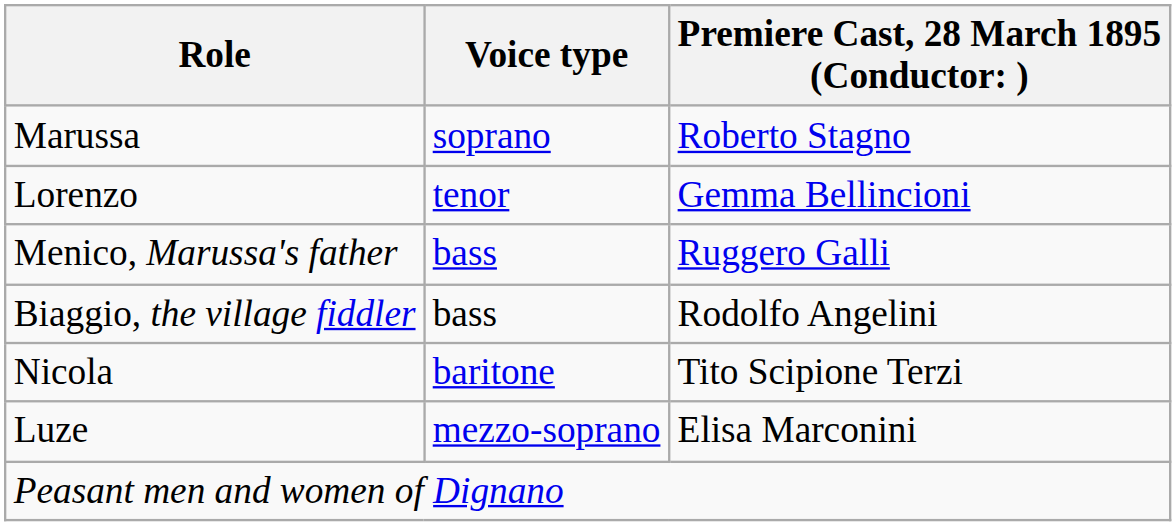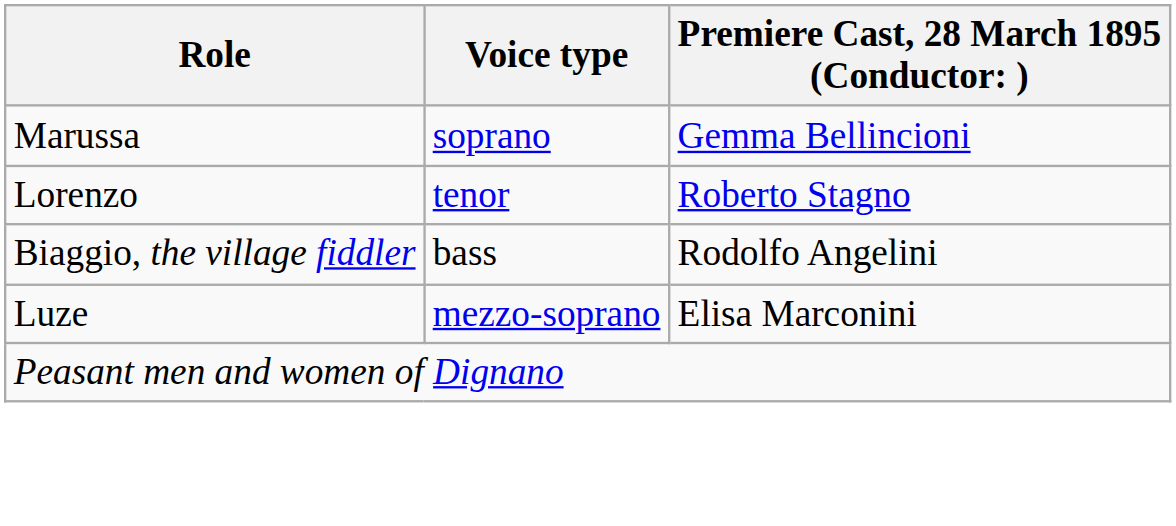Marussa | column 3: Roberto Stagno -> Gemma Bellincioni
Lorenzo | column 3: Gemma Bellincioni -> Roberto Stagno
- row: Menico, Marussa's father | bass | Ruggero Galli
- row: Nicola | baritone | Tito Scipione Terzi
